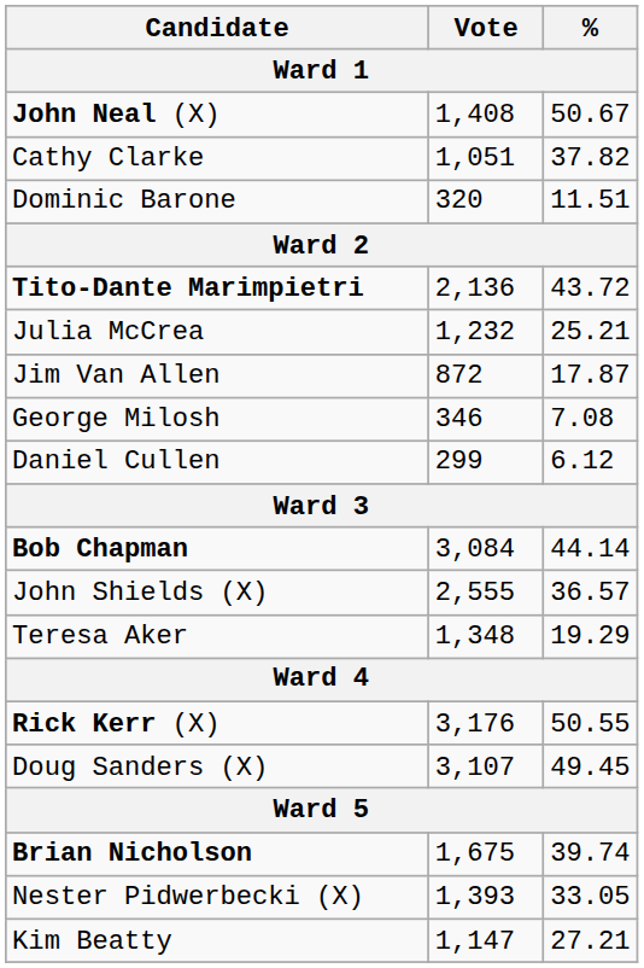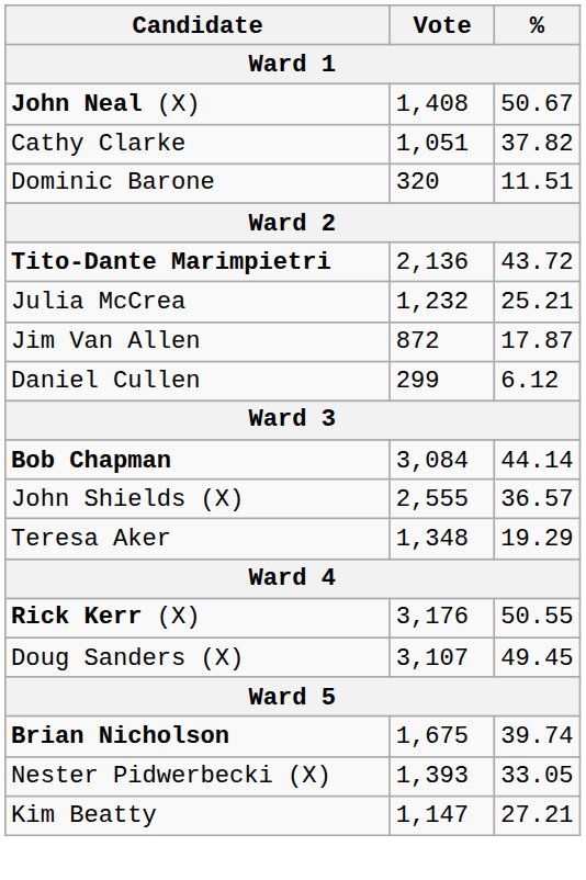- row: George Milosh | 346 | 7.08
